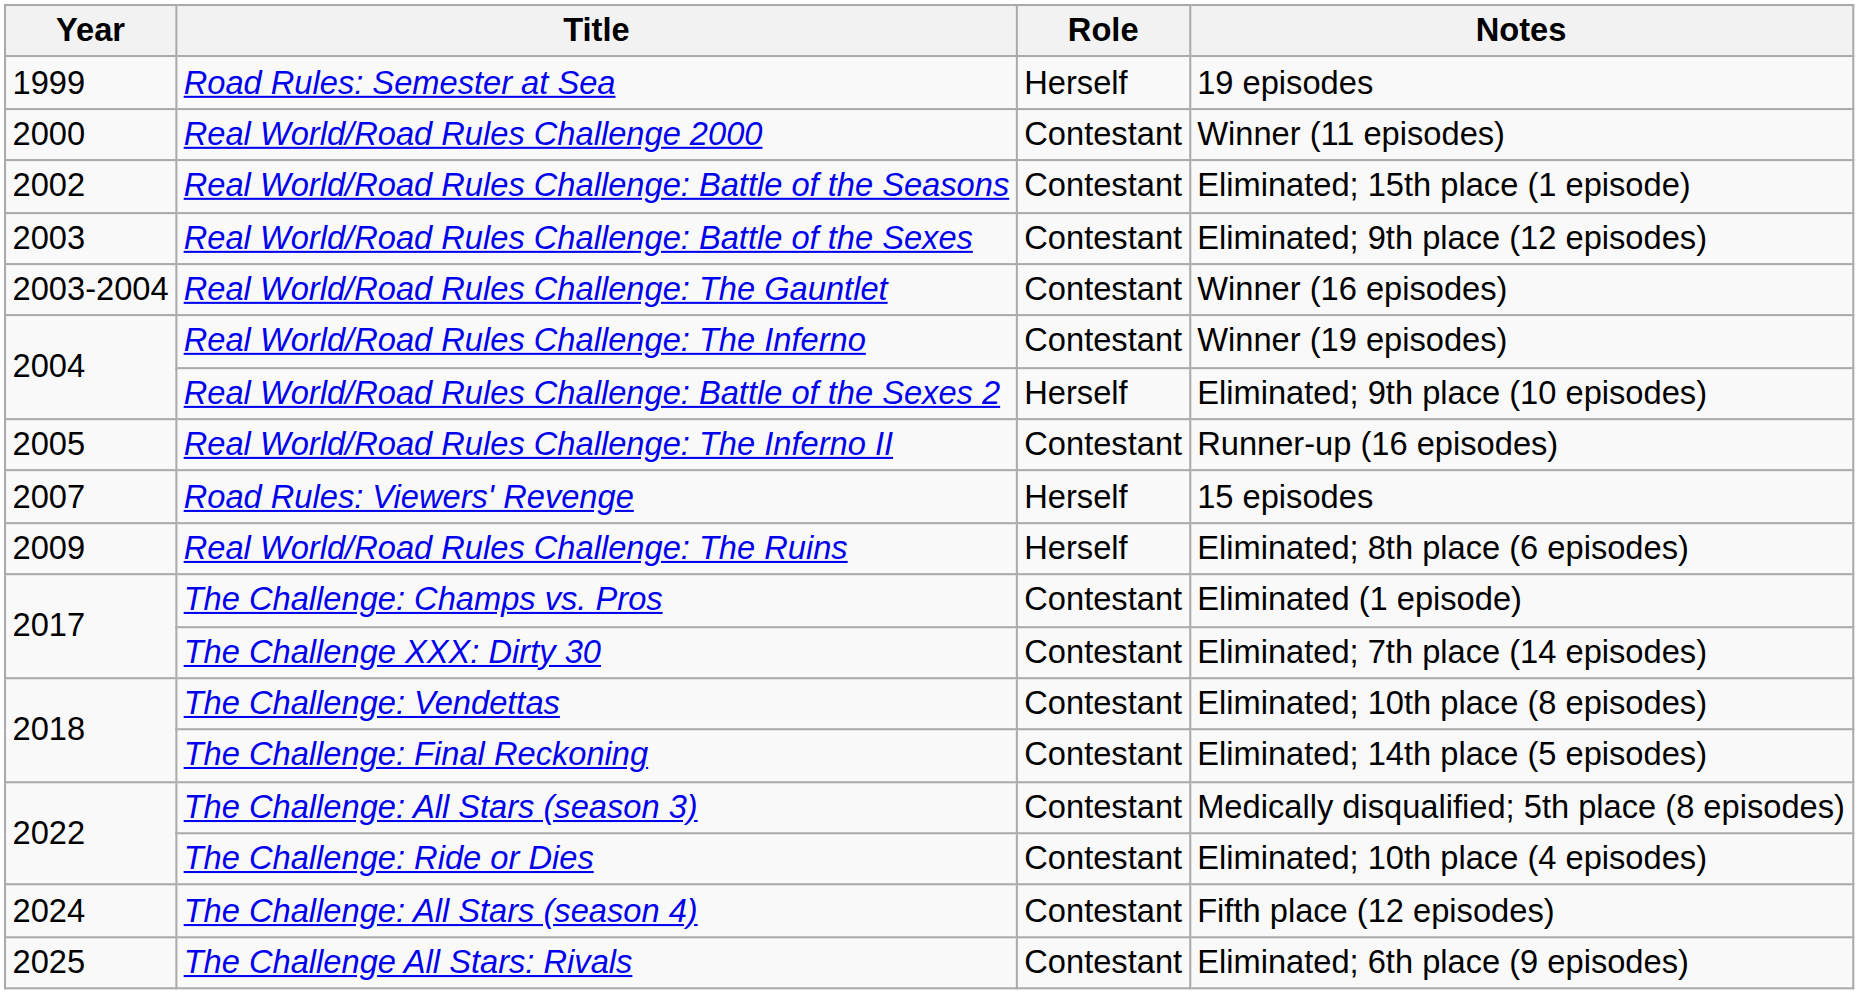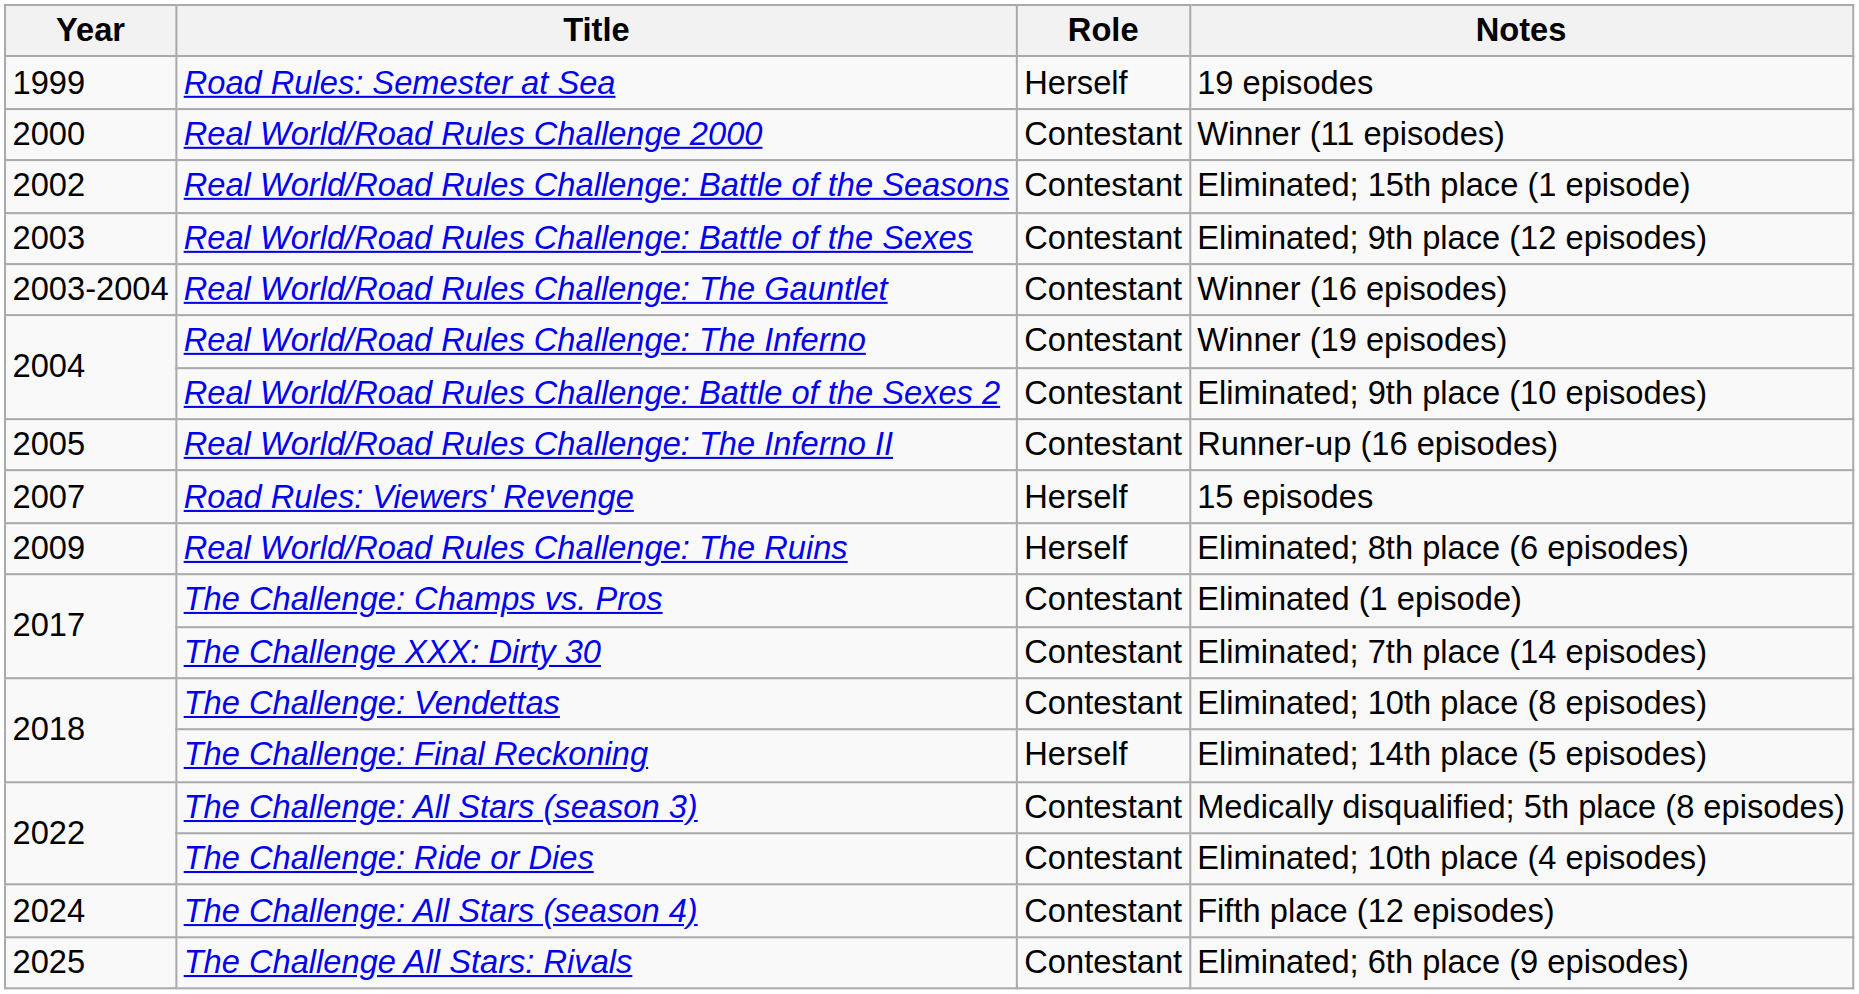Real World/Road Rules Challenge: Battle of the Sexes 2 | Role: Herself -> Contestant
The Challenge: Final Reckoning | Role: Contestant -> Herself
